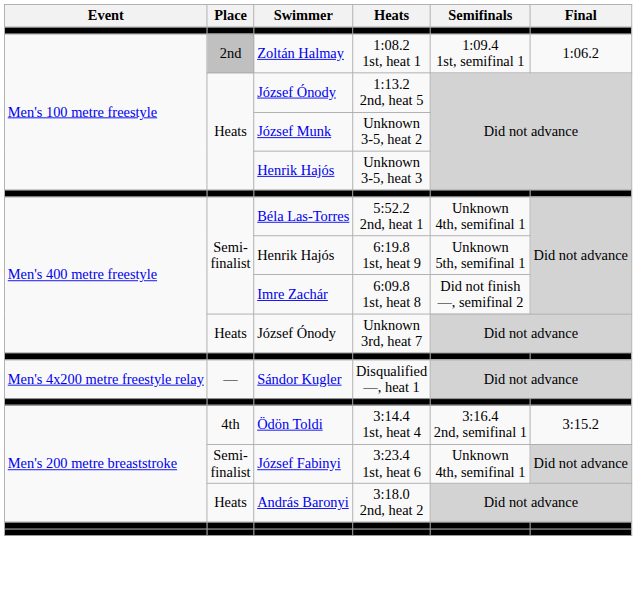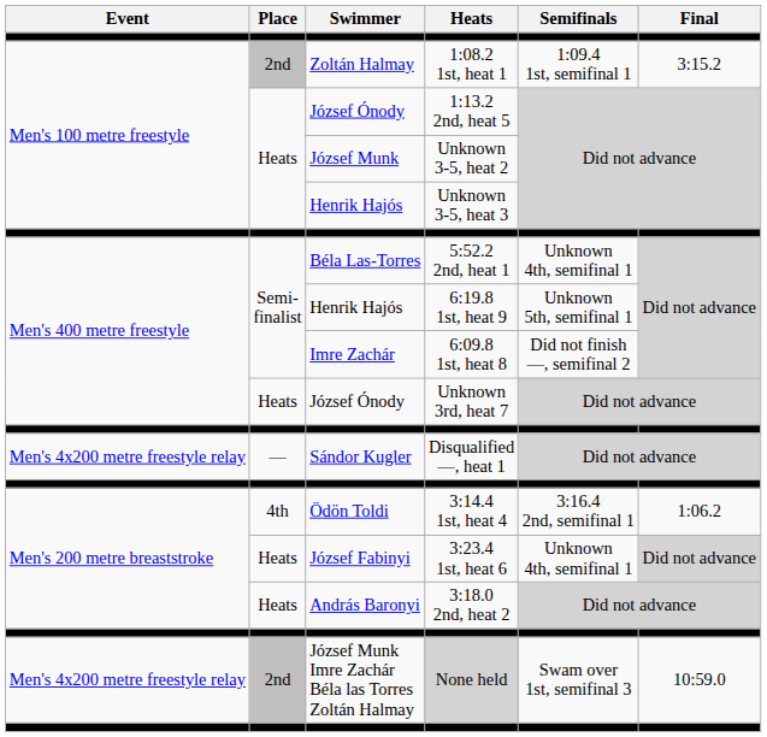1:08.2 1st, heat 1 | Final: 1:06.2 -> 3:15.2
3:14.4 1st, heat 4 | Final: 3:15.2 -> 1:06.2
3:23.4 1st, heat 6 | Place: Semi- finalist -> Heats
+ row: Men's 4x200 metre freestyle relay | 2nd | József Munk Imre Zachár Béla las Torres Zoltán Halmay | None held | Swam over 1st, semifinal 3 | 10:59.0
